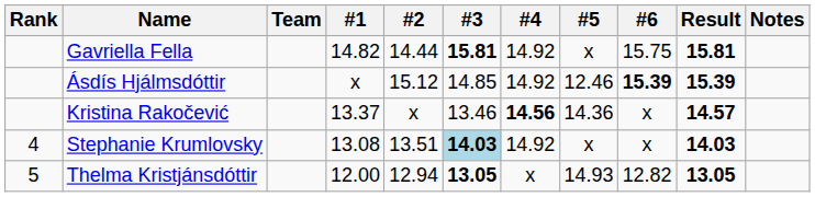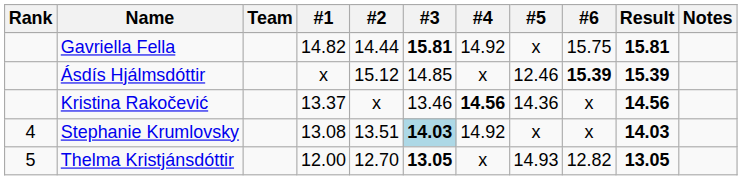Ásdís Hjálmsdóttir | #4: 14.92 -> x
Kristina Rakočević | Result: 14.57 -> 14.56
Thelma Kristjánsdóttir | #2: 12.94 -> 12.70
